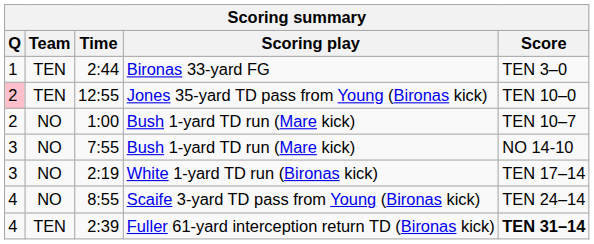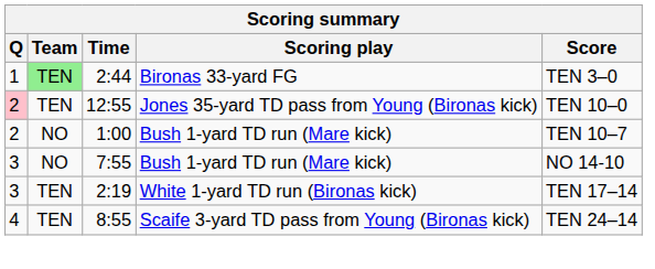2:44 | Team: no background -> lightgreen background
2:19 | Team: NO -> TEN
8:55 | Team: NO -> TEN
- row: 4 | TEN | 2:39 | Fuller 61-yard interception return TD (Bironas kick) | TEN 31–14
